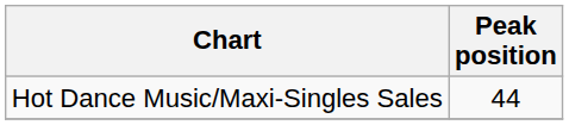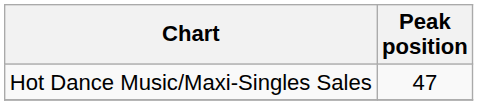Hot Dance Music/Maxi-Singles Sales | Peak position: 44 -> 47
